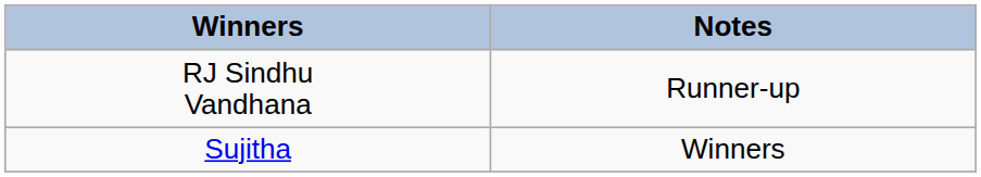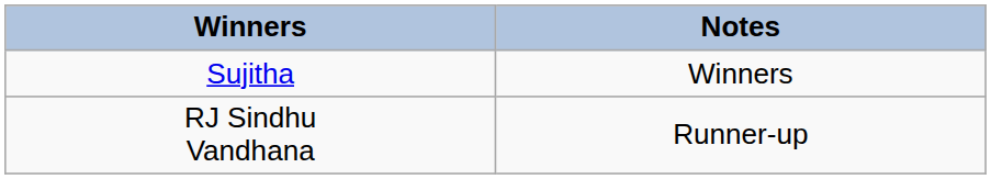rows swapped: Sujitha <-> RJ Sindhu Vandhana
